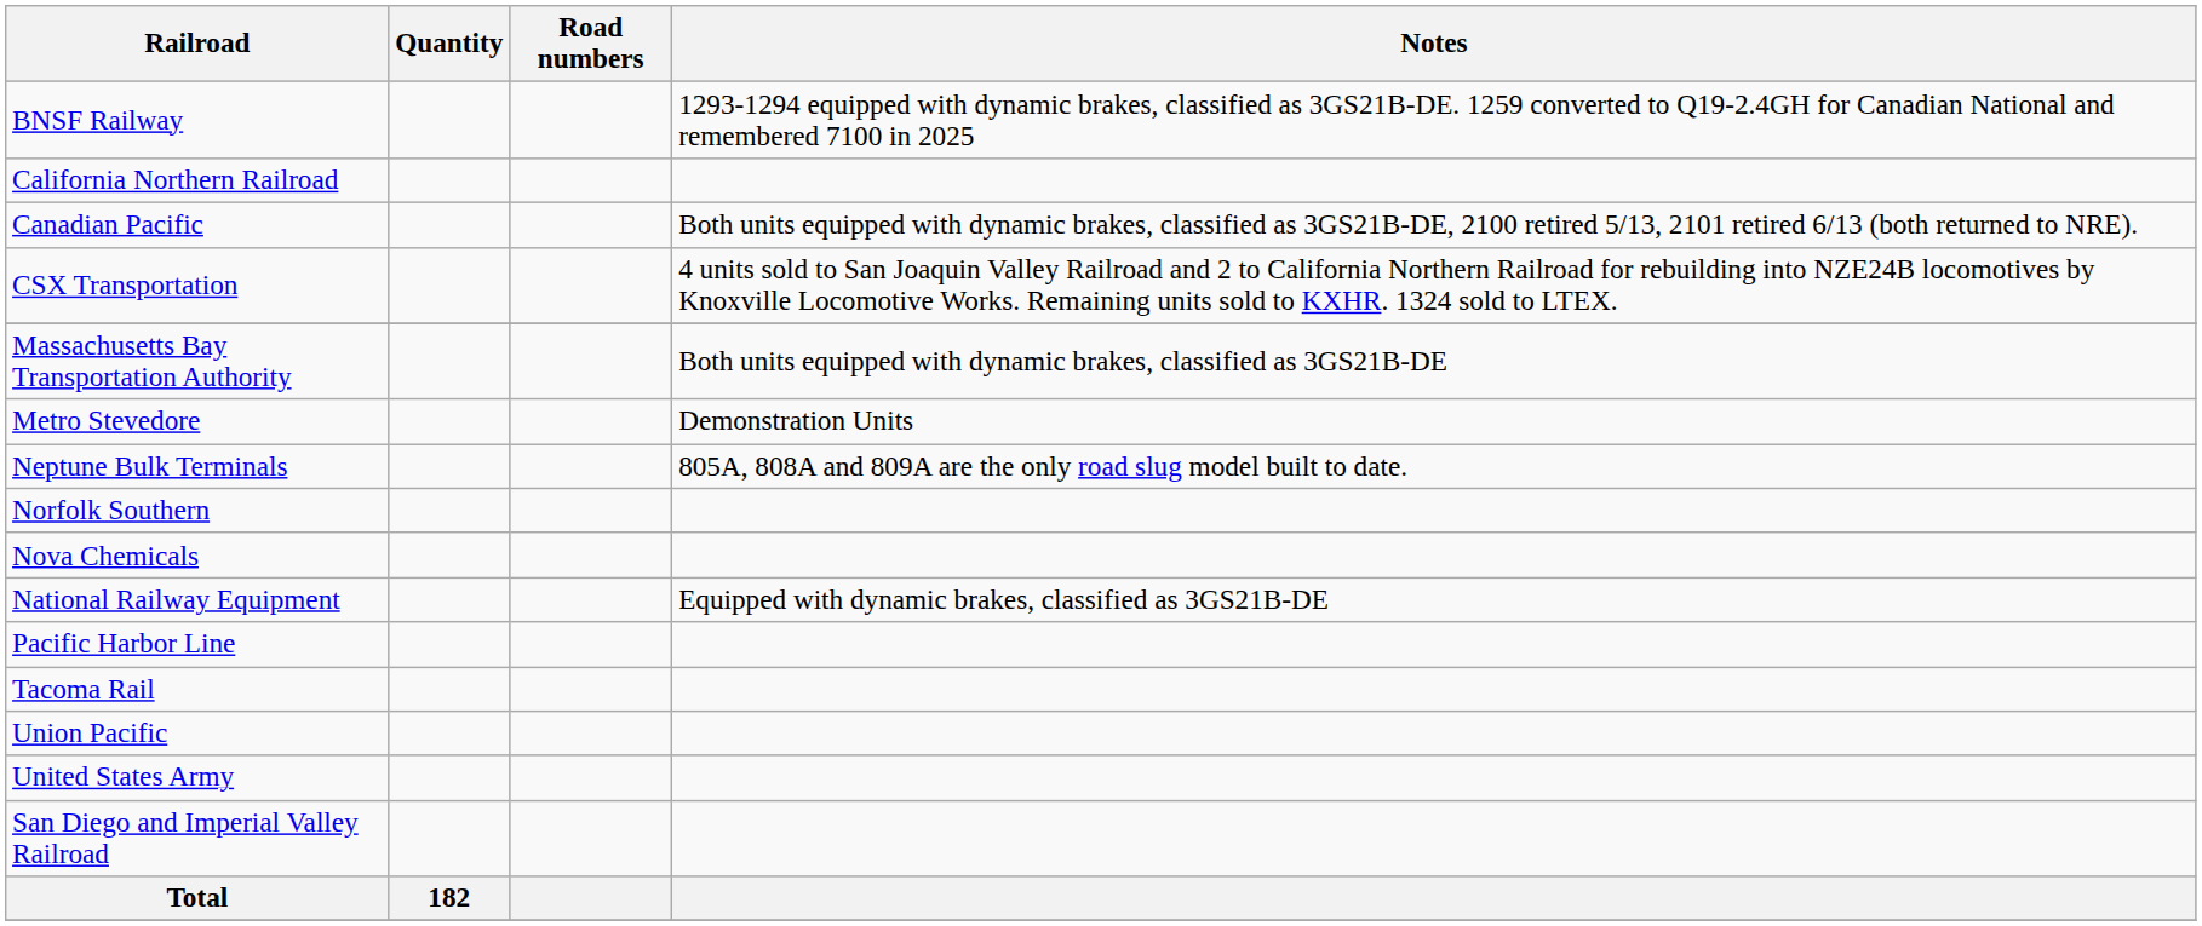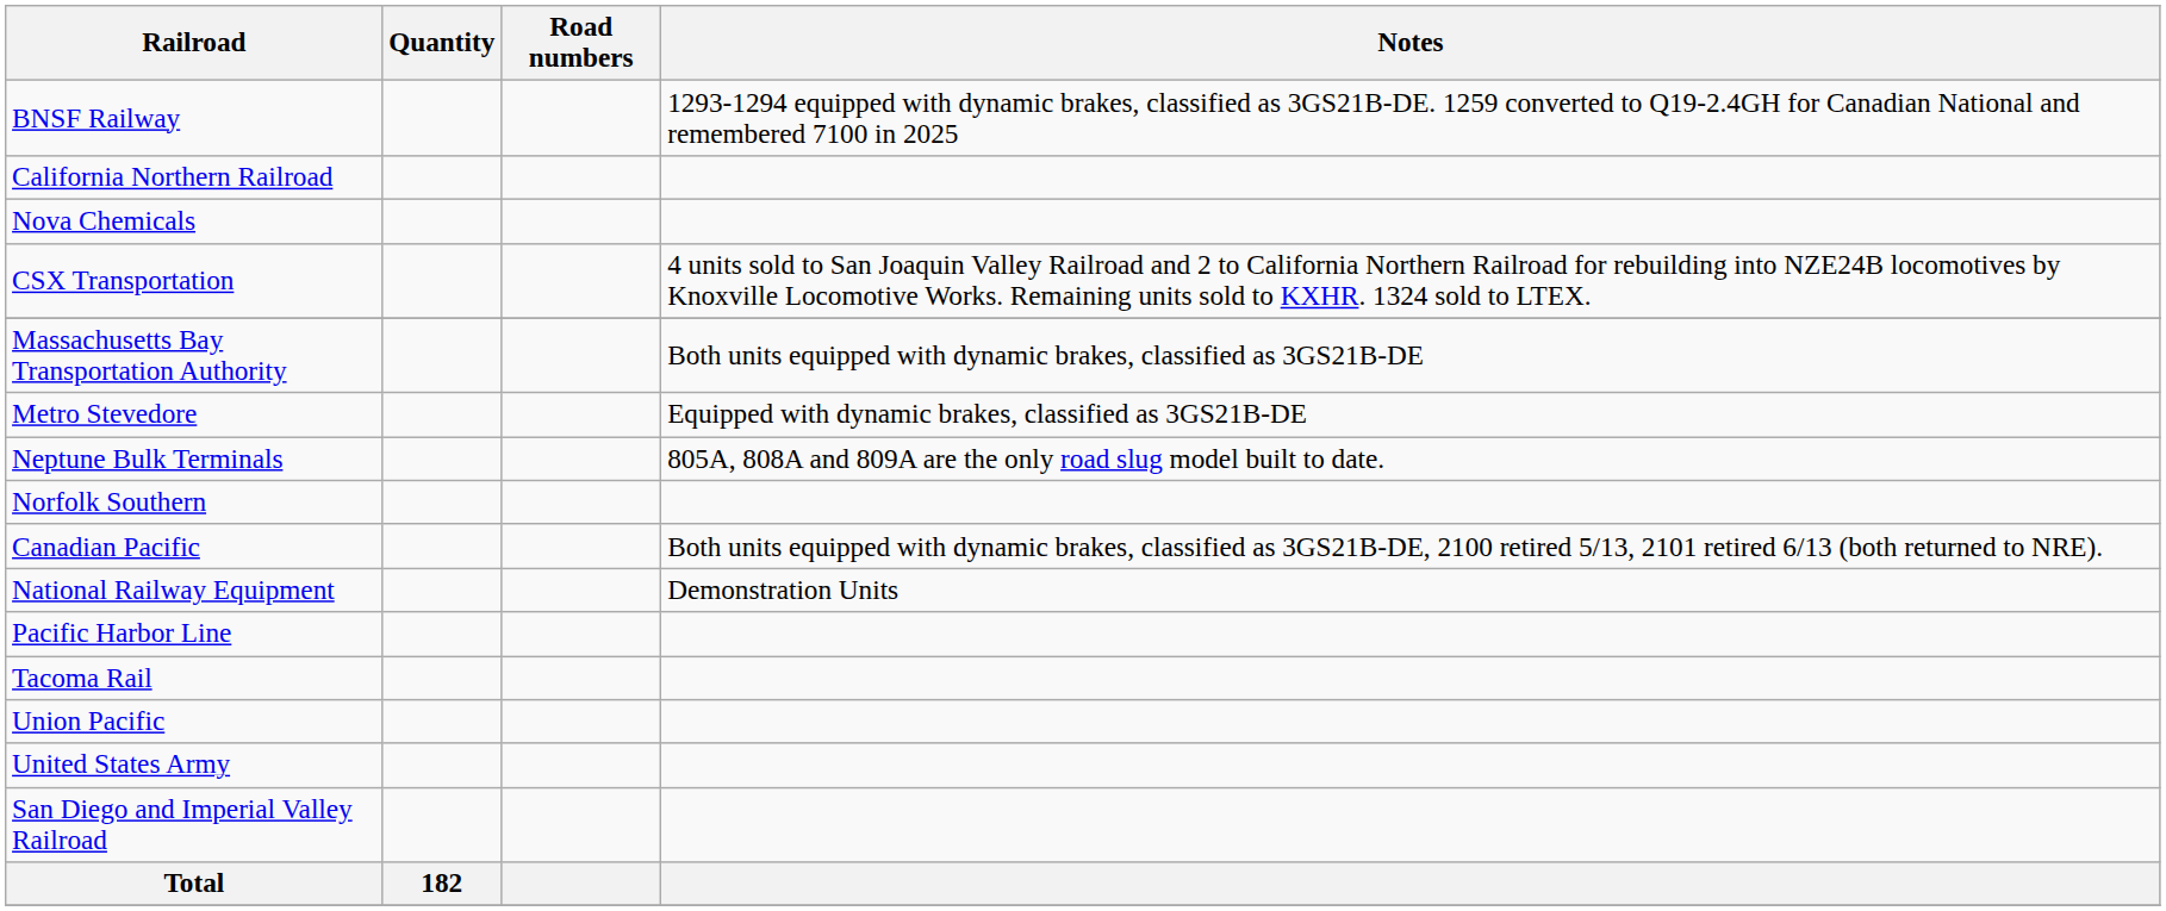rows swapped: Canadian Pacific <-> Nova Chemicals
Metro Stevedore | Notes: Demonstration Units -> Equipped with dynamic brakes, classified as 3GS21B-DE
National Railway Equipment | Notes: Equipped with dynamic brakes, classified as 3GS21B-DE -> Demonstration Units
